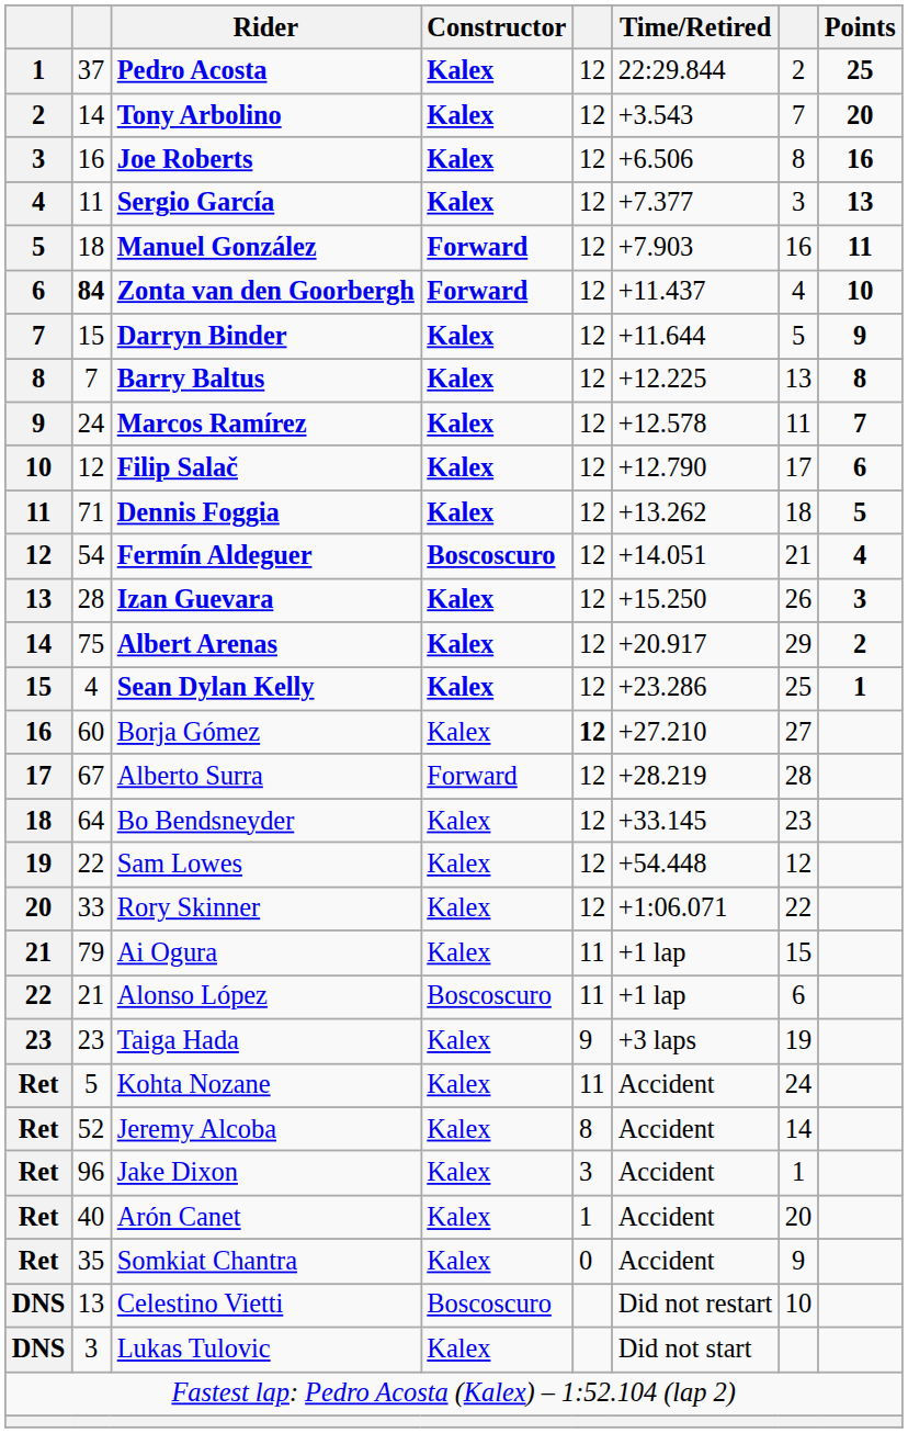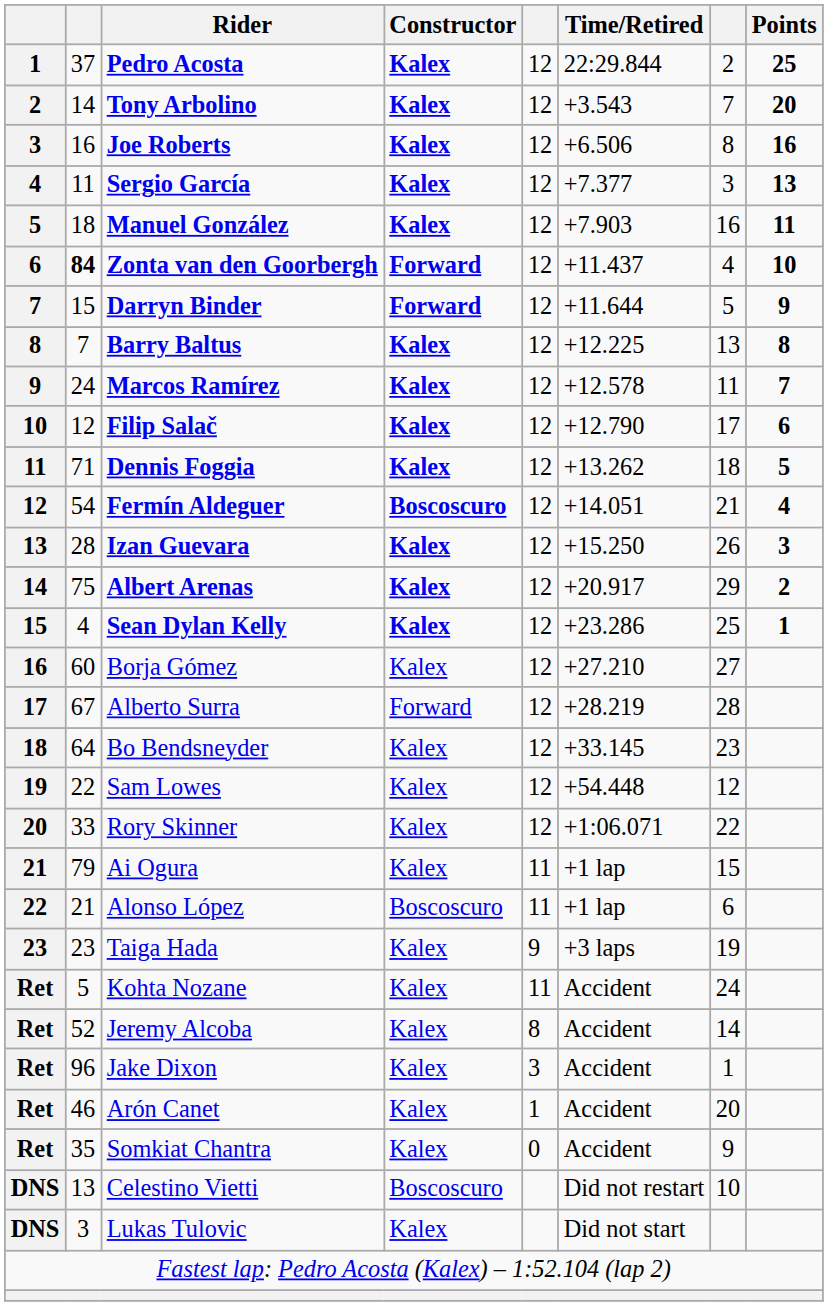Manuel González | Constructor: Forward -> Kalex
Darryn Binder | Constructor: Kalex -> Forward
Borja Gómez | column 5: bold -> normal
Arón Canet | column 2: 40 -> 46
